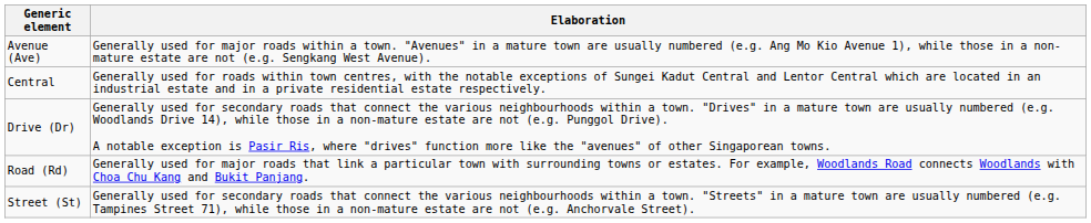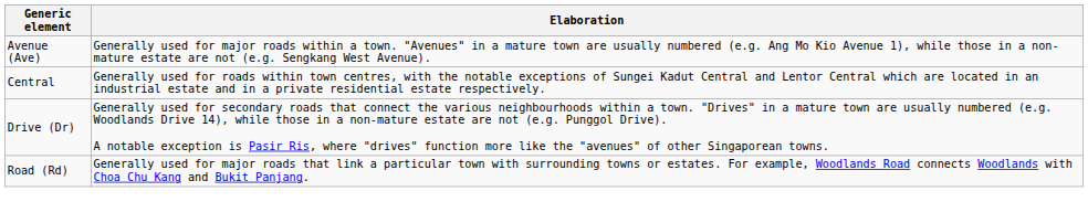- row: Street (St) | Generally used for secondary roads that connect the various neighbourhoods within a town. "Streets" in a mature town are usually numbered (e.g. Tampines Street 71), while those in a non-mature estate are not (e.g. Anchorvale Street).
